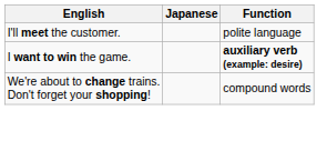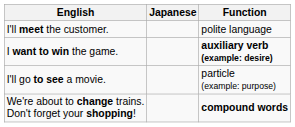+ row: I'll go to see a movie. | particle (example: purpose)
We're about to change trains. Don't forget your shopping! | Function: normal -> bold
